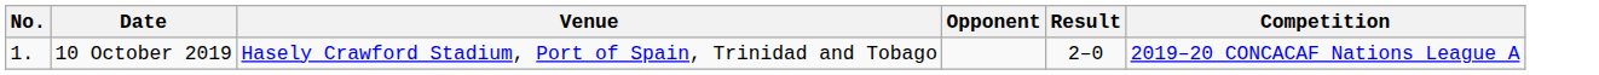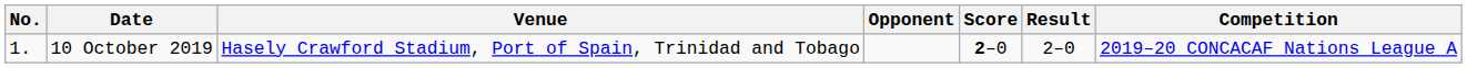+ column: Score | 2–0
